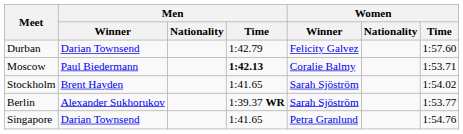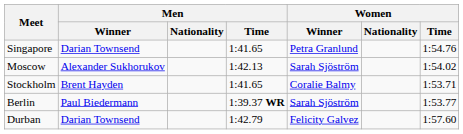rows swapped: Durban <-> Singapore
Moscow | Men / Winner: Paul Biedermann -> Alexander Sukhorukov
Moscow | Men / Time: bold -> normal
Moscow | Women / Winner: Coralie Balmy -> Sarah Sjöström
Moscow | Women / Time: 1:53.71 -> 1:54.02
Stockholm | Women / Winner: Sarah Sjöström -> Coralie Balmy
Stockholm | Women / Time: 1:54.02 -> 1:53.71
Berlin | Men / Winner: Alexander Sukhorukov -> Paul Biedermann
